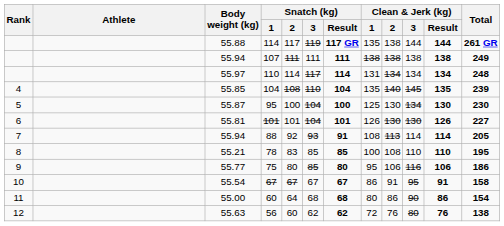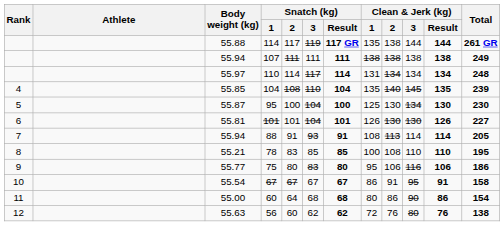88 | Snatch (kg) / 2: 92 -> 91
75 | Snatch (kg) / 3: 85 -> 83
